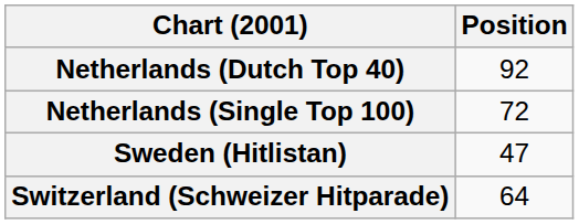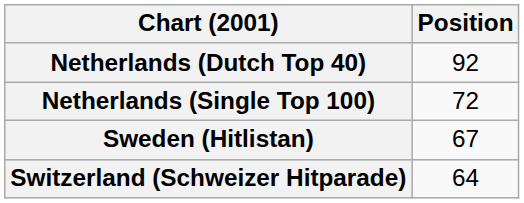Sweden (Hitlistan) | Position: 47 -> 67
